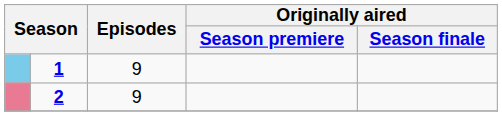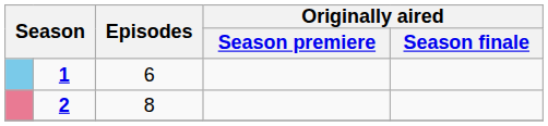1 | Episodes: 9 -> 6
2 | Episodes: 9 -> 8
